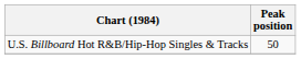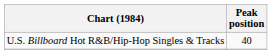U.S. Billboard Hot R&B/Hip-Hop Singles & Tracks | Peak position: 50 -> 40
